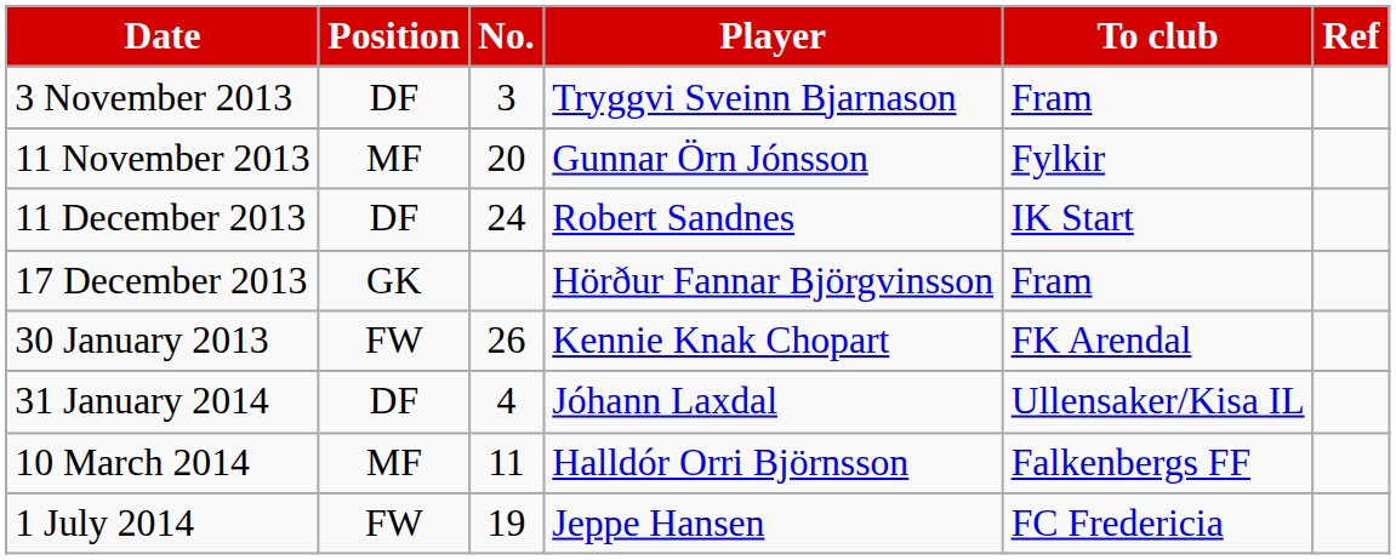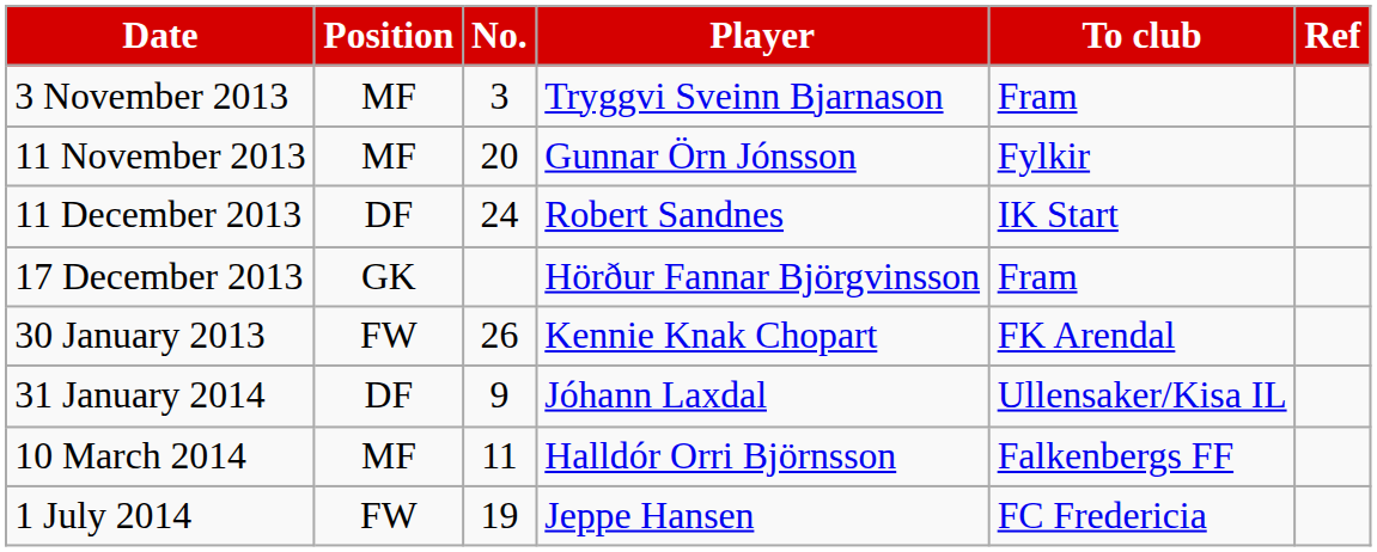3 November 2013 | Position: DF -> MF
31 January 2014 | No.: 4 -> 9
